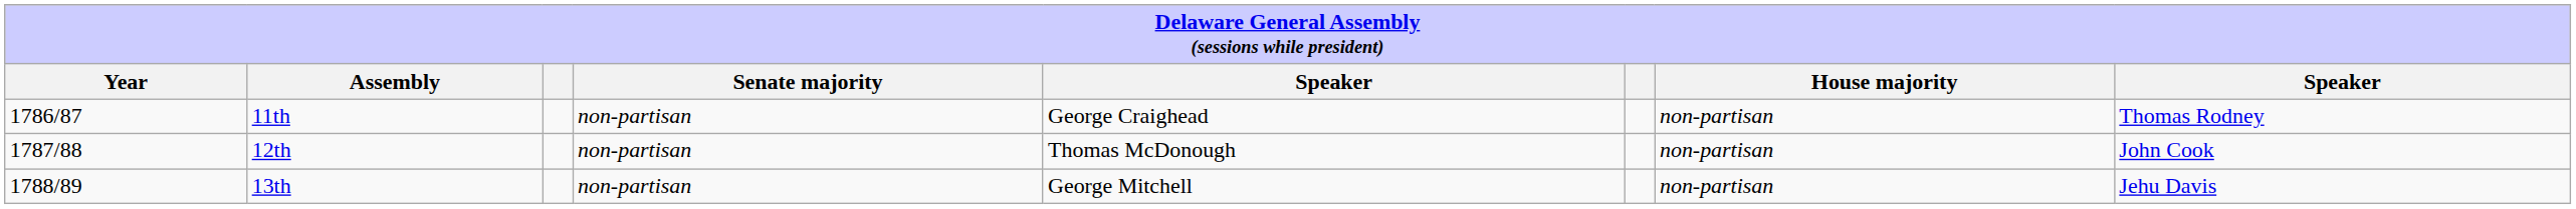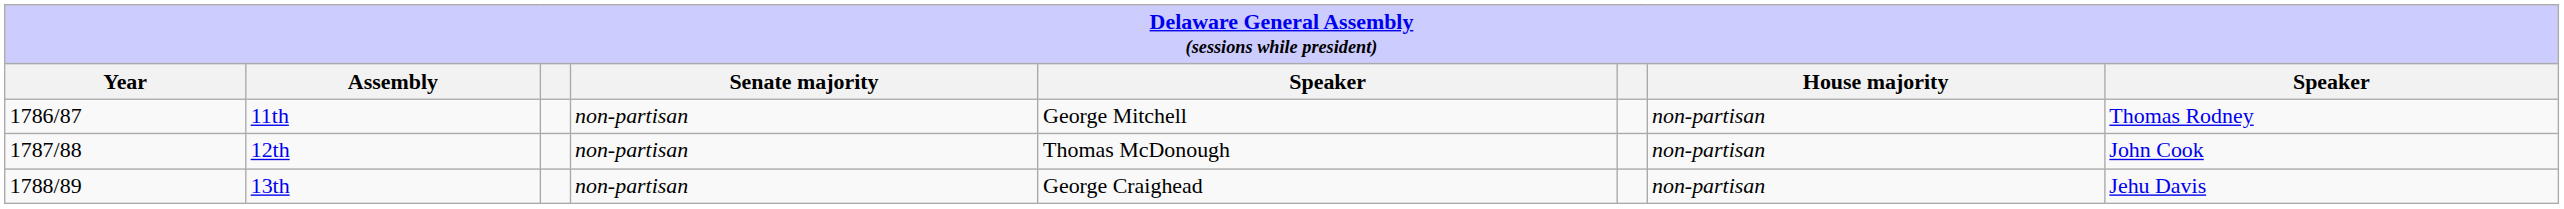11th | column 5: George Craighead -> George Mitchell
13th | column 5: George Mitchell -> George Craighead
